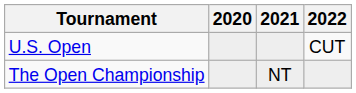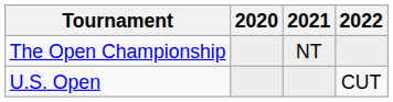rows swapped: U.S. Open <-> The Open Championship
